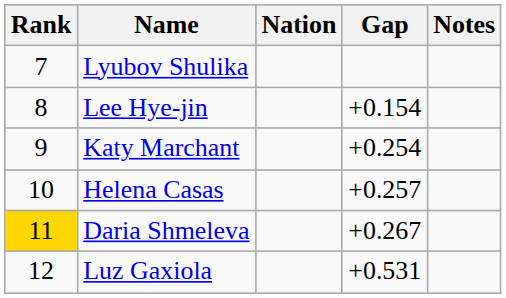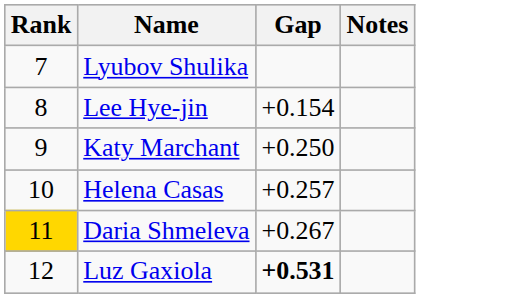- column: Nation
Katy Marchant | Gap: +0.254 -> +0.250
Luz Gaxiola | Gap: normal -> bold
